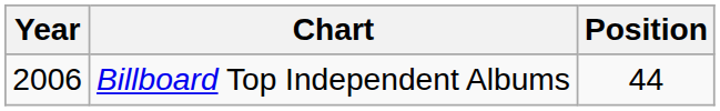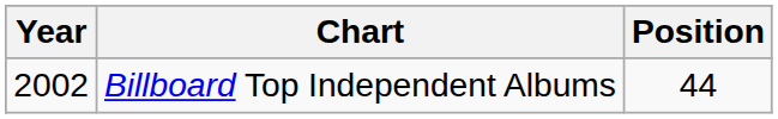Billboard Top Independent Albums | Year: 2006 -> 2002
